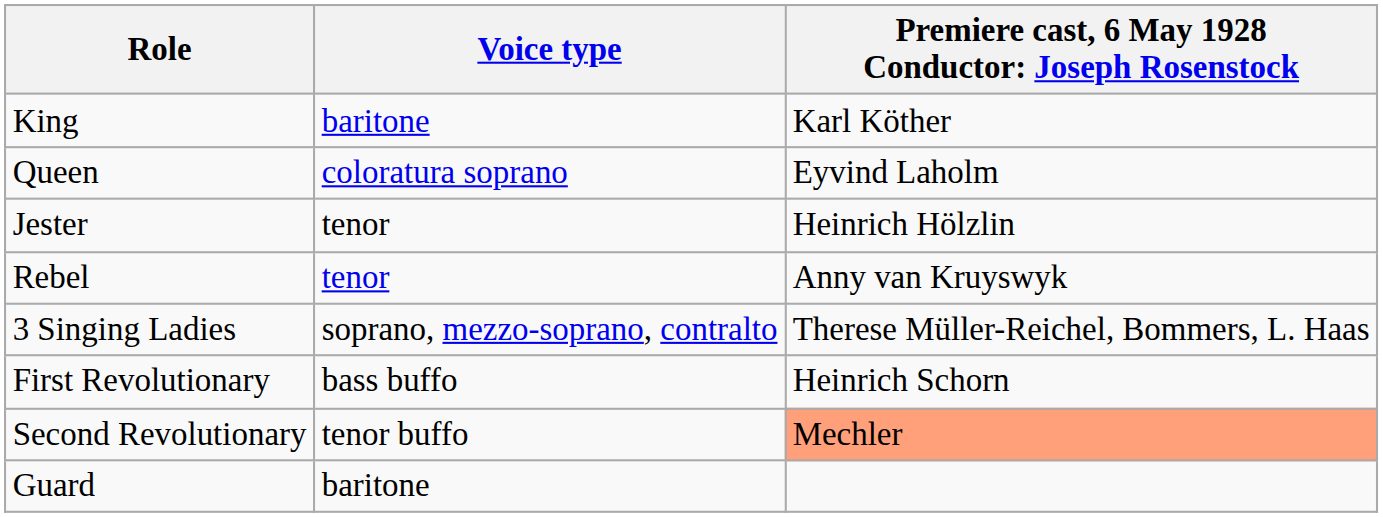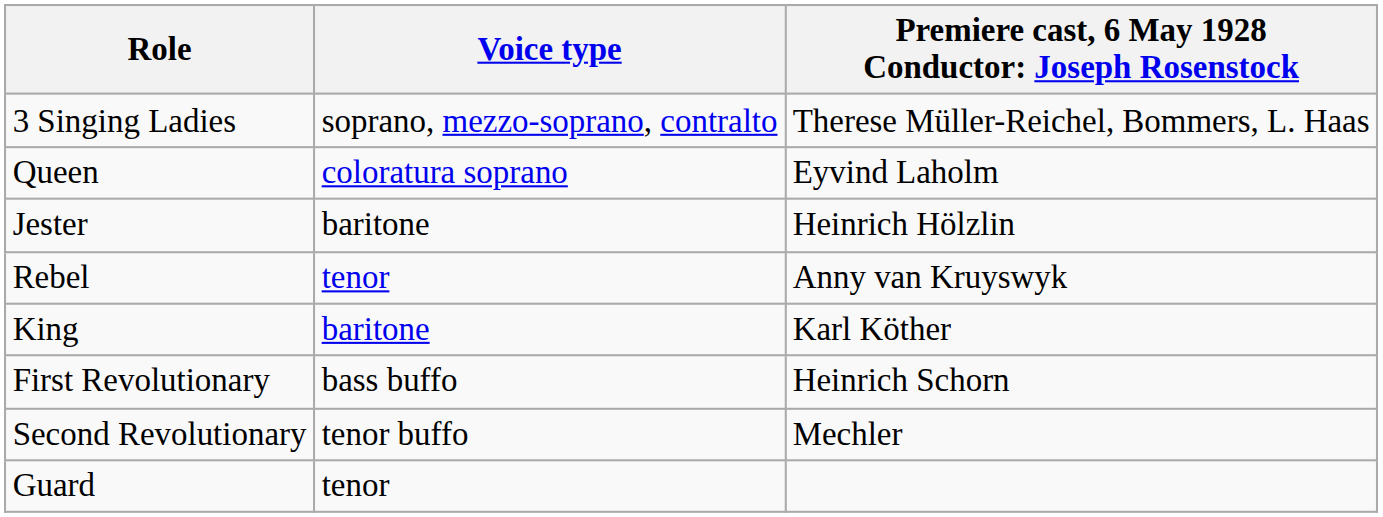rows swapped: King <-> 3 Singing Ladies
Jester | Voice type: tenor -> baritone
Second Revolutionary | column 3: lightsalmon background -> no background
Guard | Voice type: baritone -> tenor
